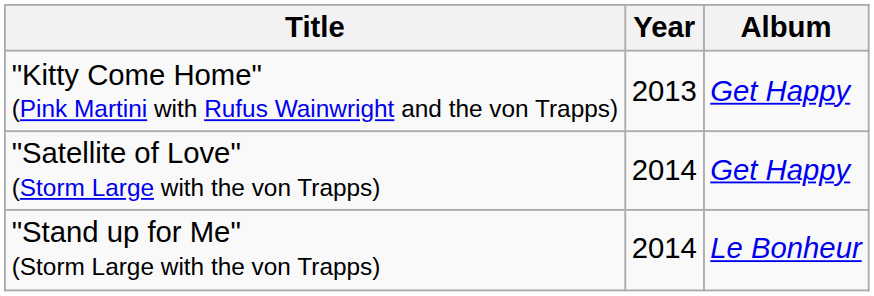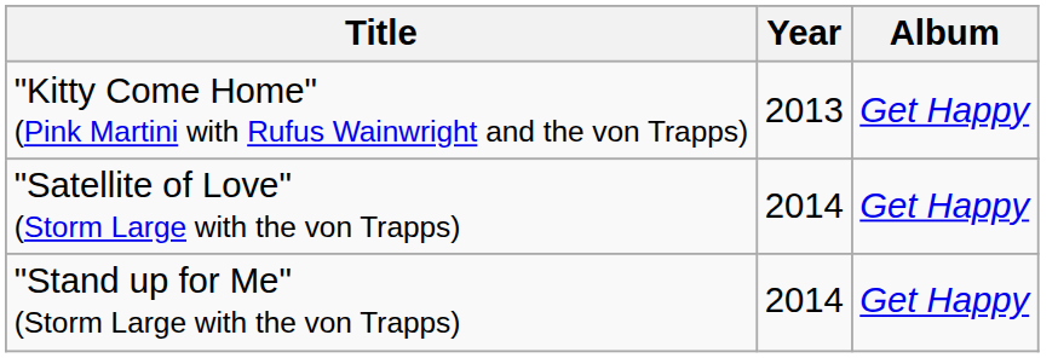"Stand up for Me" (Storm Large with the von Trapps) | Album: Le Bonheur -> Get Happy
